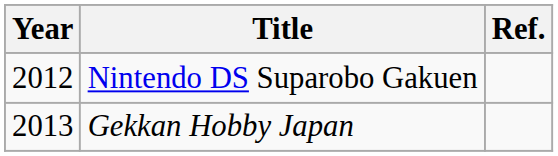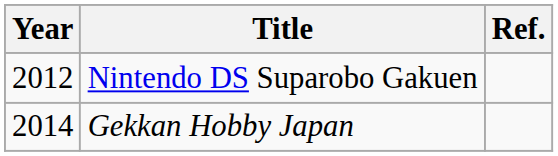Gekkan Hobby Japan | Year: 2013 -> 2014
